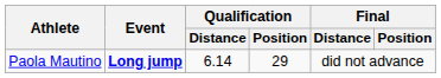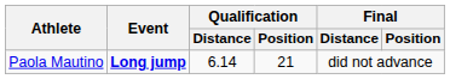Paola Mautino | Qualification / Position: 29 -> 21
